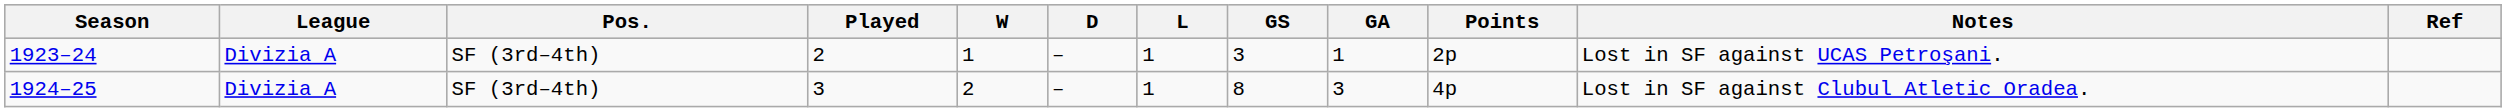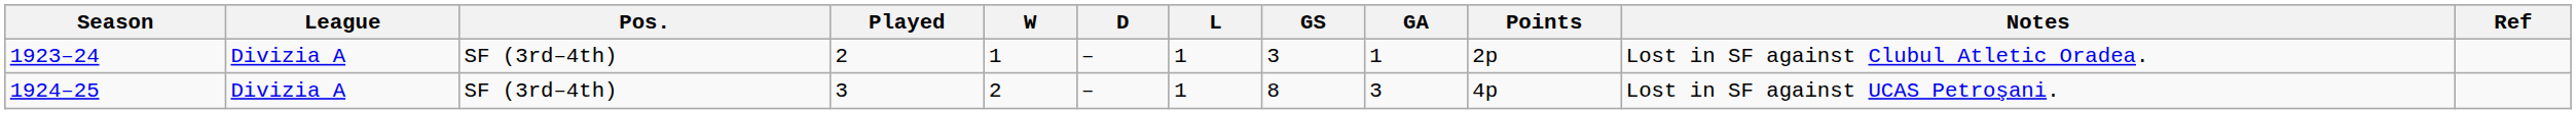1923–24 | Notes: Lost in SF against UCAS Petroşani. -> Lost in SF against Clubul Atletic Oradea.
1924–25 | Notes: Lost in SF against Clubul Atletic Oradea. -> Lost in SF against UCAS Petroşani.
